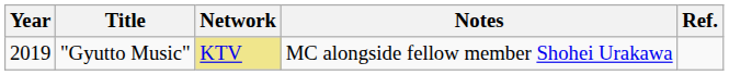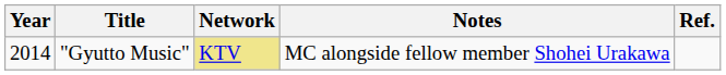"Gyutto Music" | Year: 2019 -> 2014
